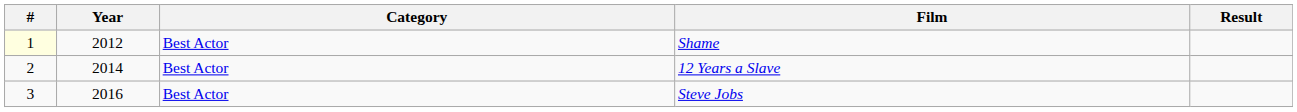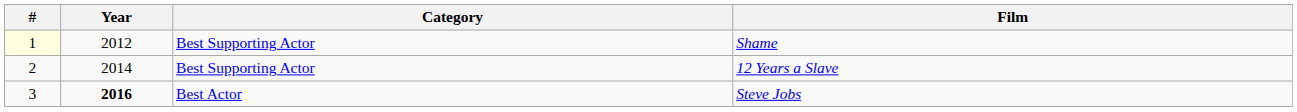- column: Result
Shame | Category: Best Actor -> Best Supporting Actor
12 Years a Slave | Category: Best Actor -> Best Supporting Actor
Steve Jobs | Year: normal -> bold
